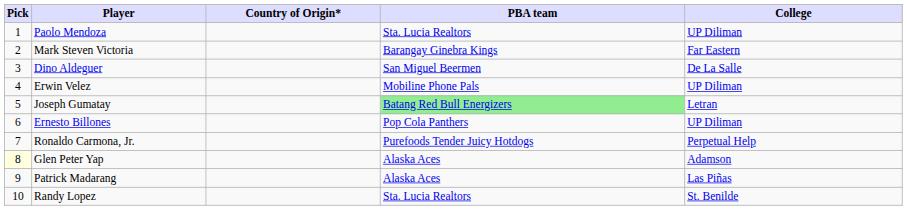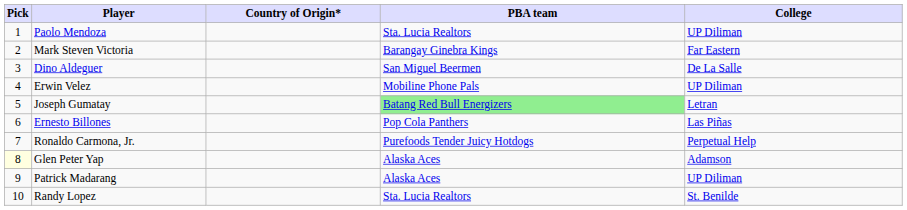Ernesto Billones | College: UP Diliman -> Las Piñas
Patrick Madarang | College: Las Piñas -> UP Diliman
